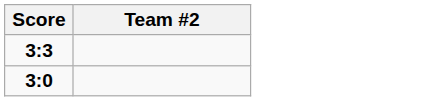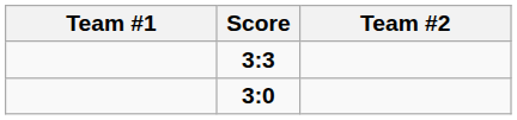+ column: Team #1
